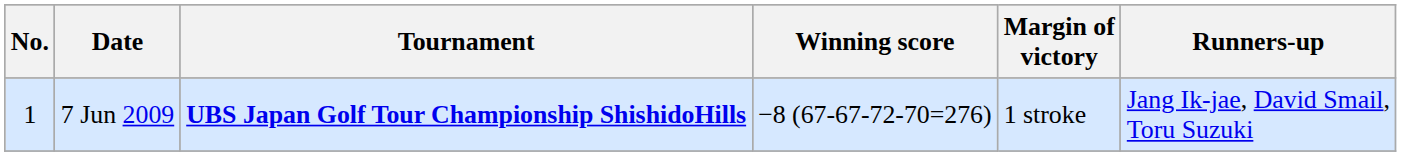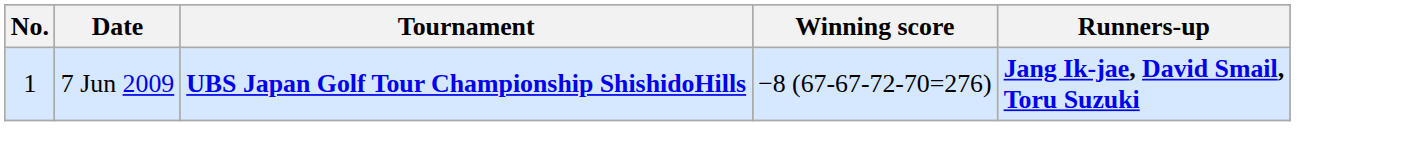- column: Margin of victory | 1 stroke
7 Jun 2009 | Runners-up: normal -> bold
